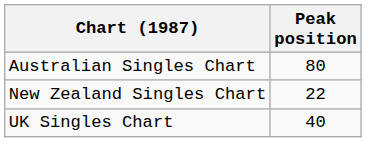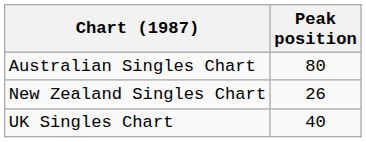New Zealand Singles Chart | Peak position: 22 -> 26
